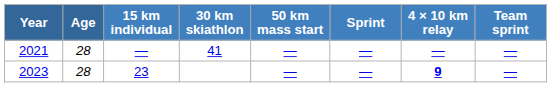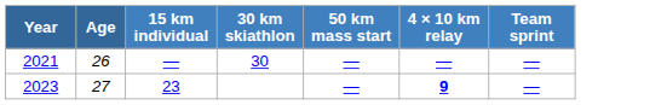- column: Sprint | — | —
2021 | Age: 28 -> 26
2021 | 30 km skiathlon: 41 -> 30
2023 | Age: 28 -> 27
